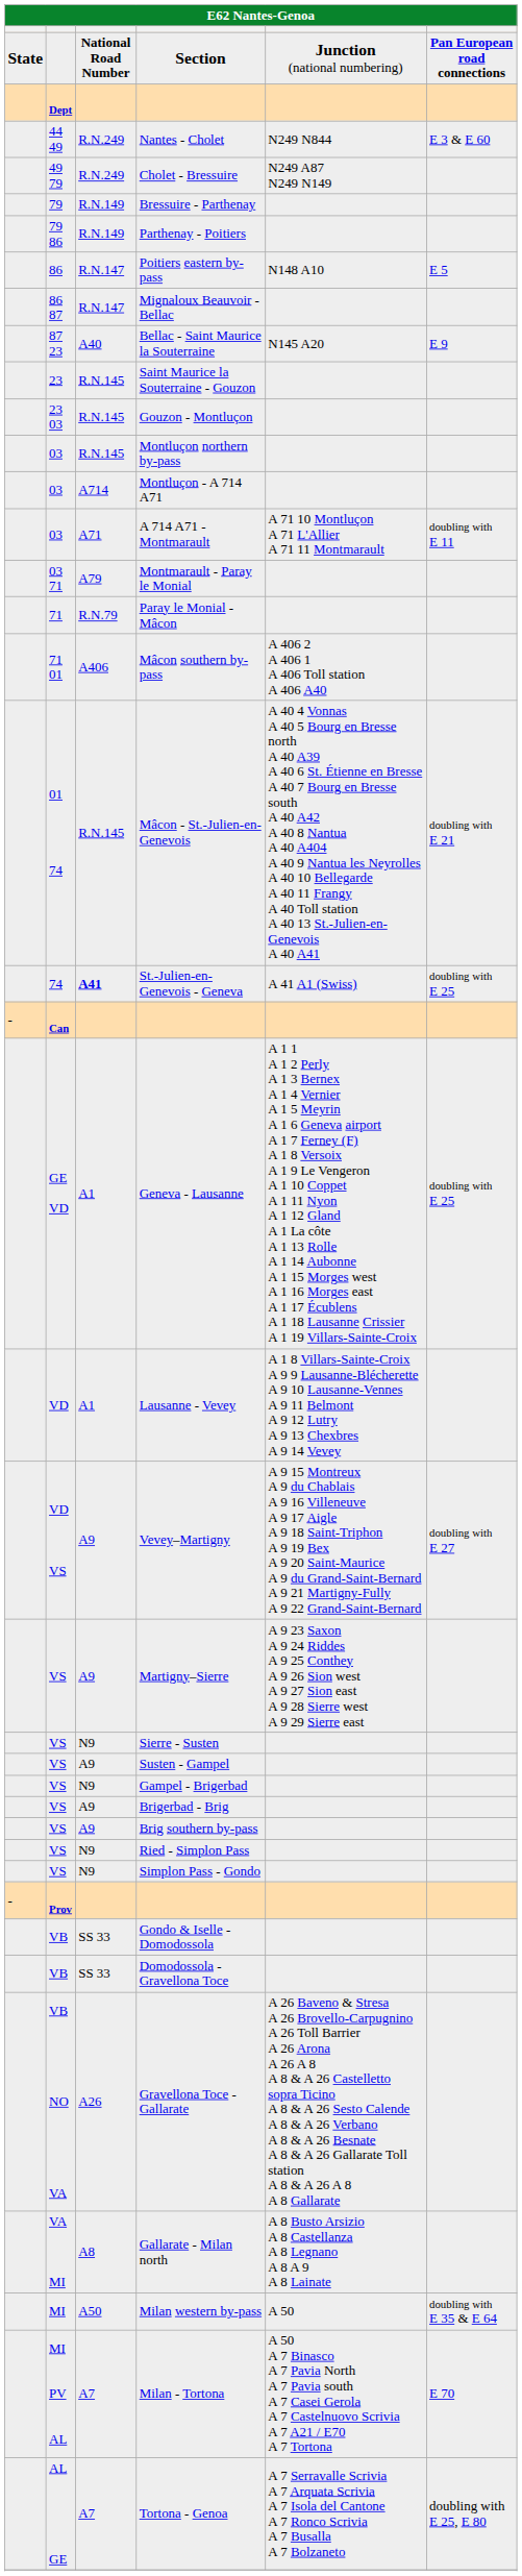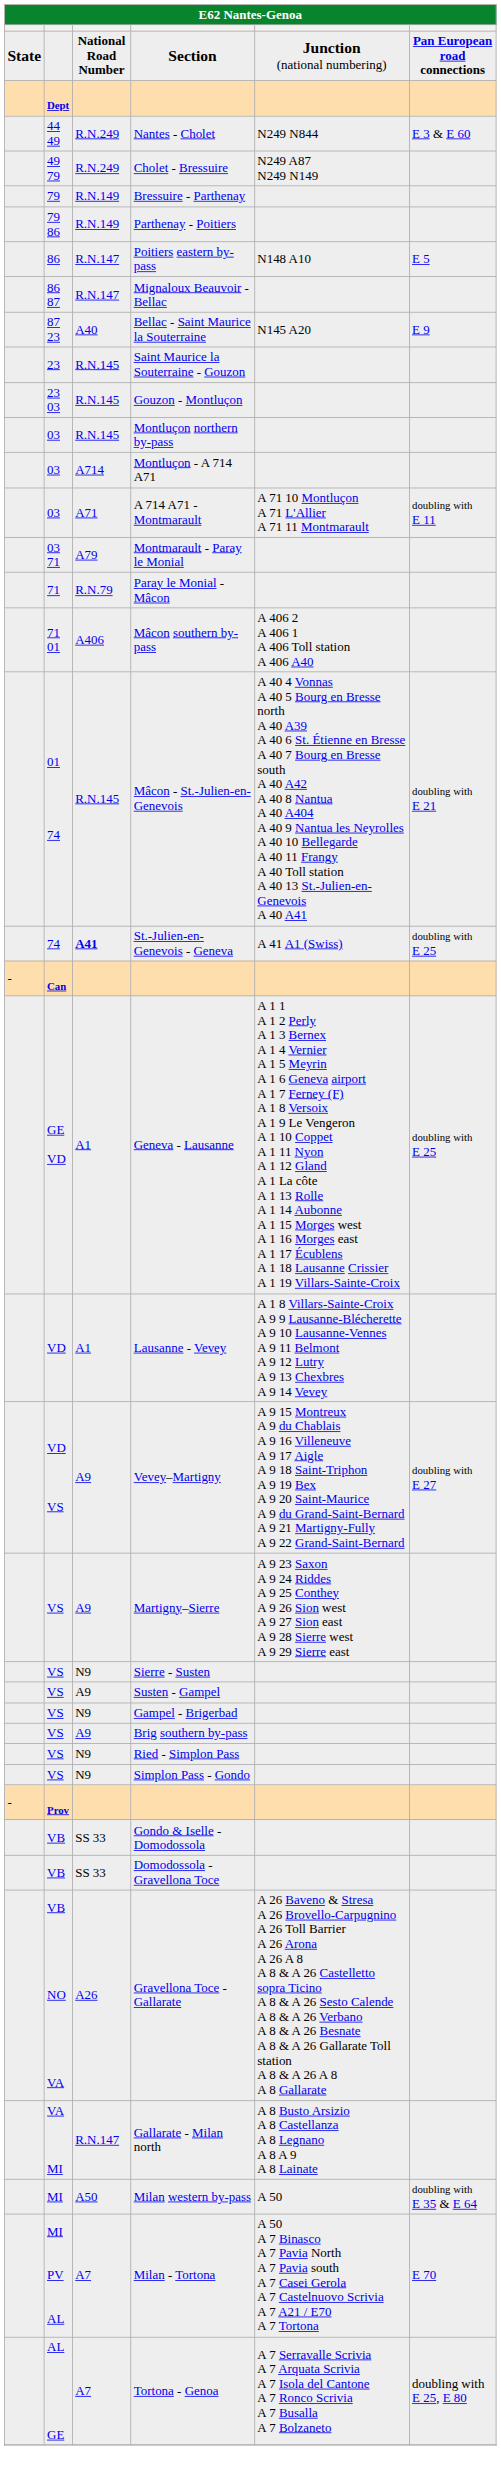- row: VS | A9 | Brigerbad - Brig
Gallarate - Milan north | column 3: A8 -> R.N.147
